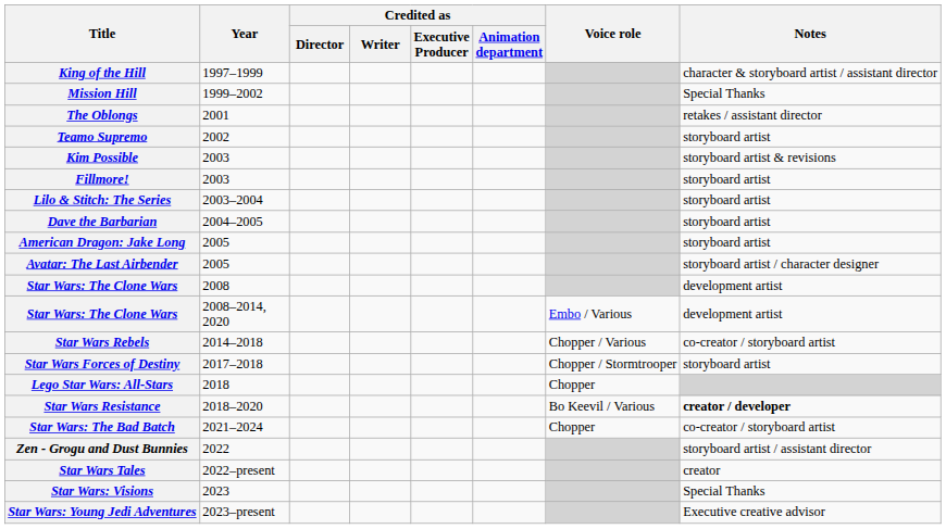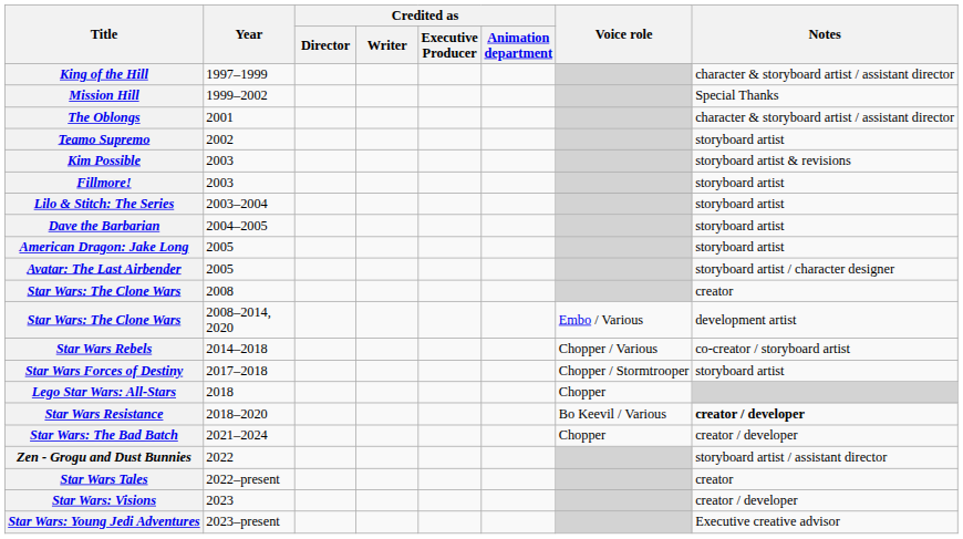The Oblongs | Notes: retakes / assistant director -> character & storyboard artist / assistant director
Star Wars: The Clone Wars / 2008 | Notes: development artist -> creator
Star Wars: The Bad Batch | Notes: co-creator / storyboard artist -> creator / developer
Star Wars: Visions | Notes: Special Thanks -> creator / developer
